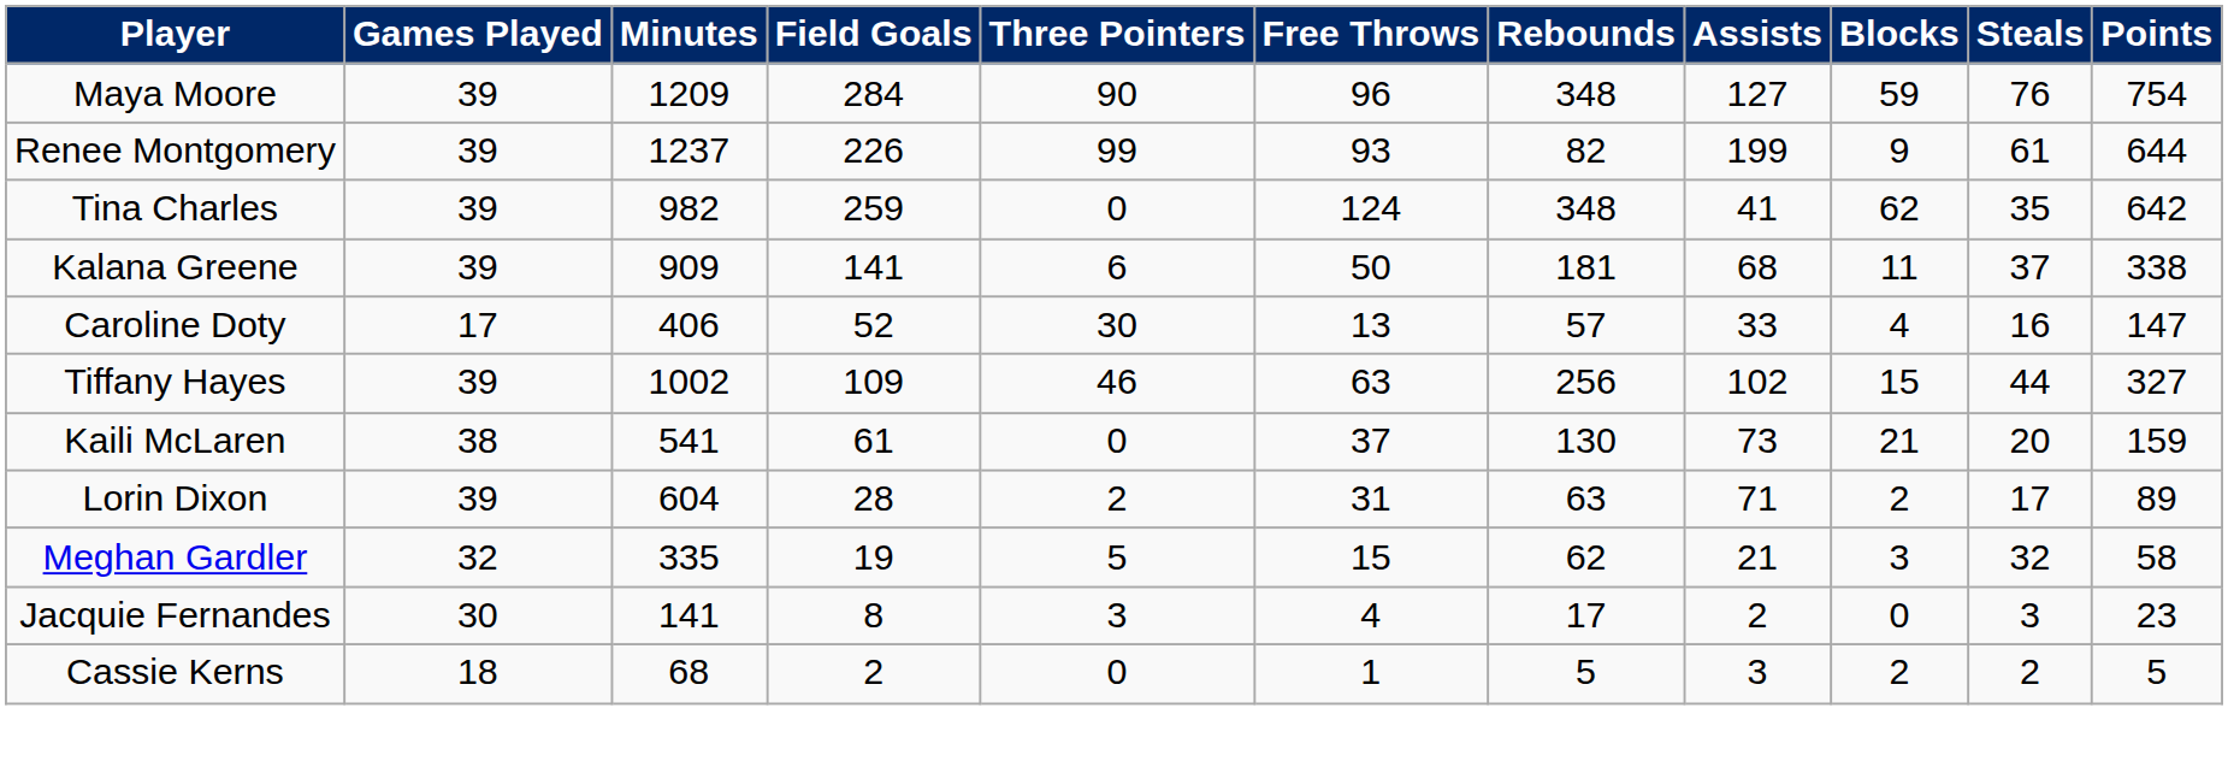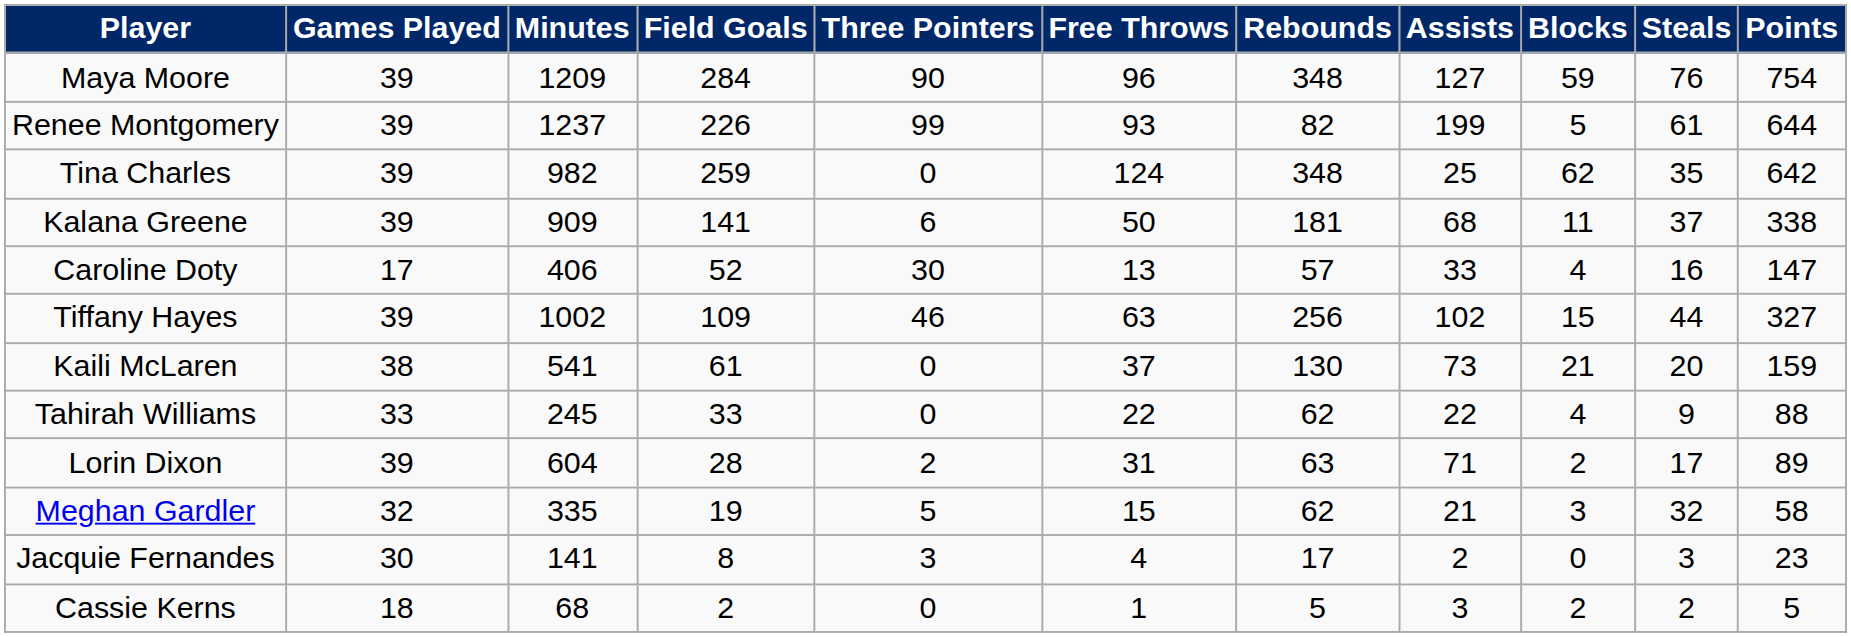Renee Montgomery | Blocks: 9 -> 5
Tina Charles | Assists: 41 -> 25
+ row: Tahirah Williams | 33 | 245 | 33 | 0 | 22 | 62 | 22 | 4 | 9 | 88
